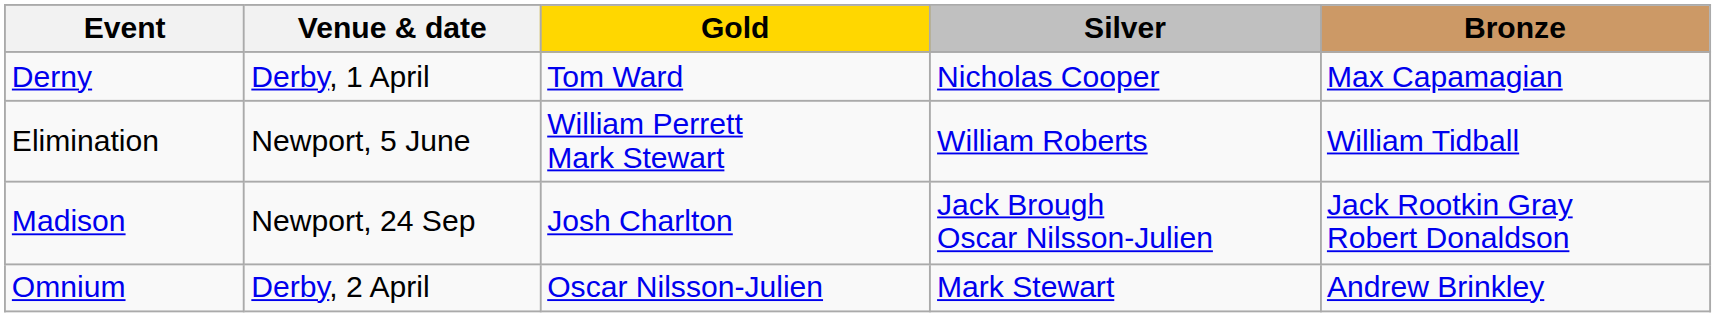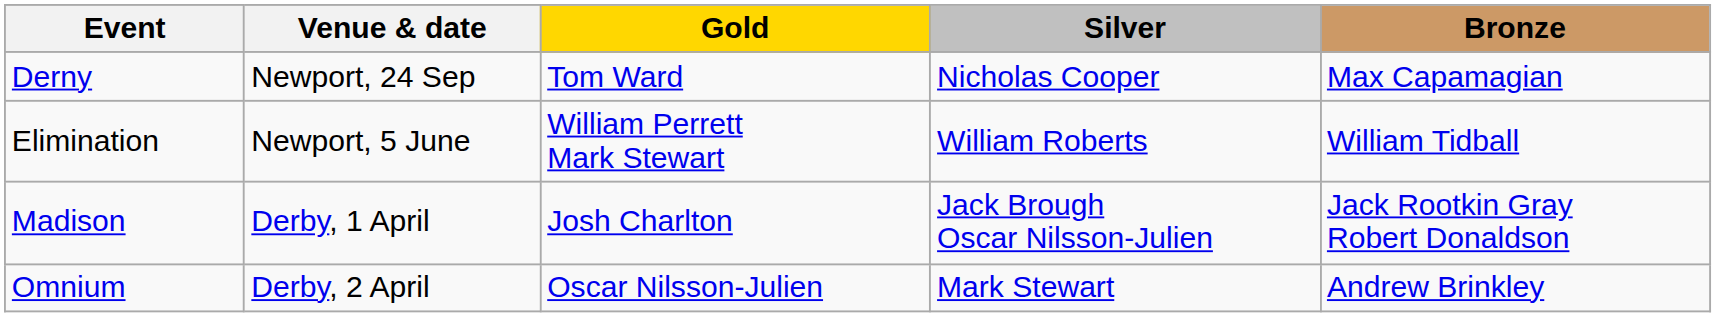Derny | Venue & date: Derby, 1 April -> Newport, 24 Sep
Madison | Venue & date: Newport, 24 Sep -> Derby, 1 April
